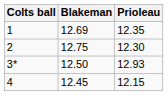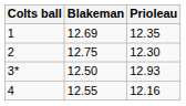4 | Blakeman: 12.45 -> 12.55
4 | Prioleau: 12.15 -> 12.16
